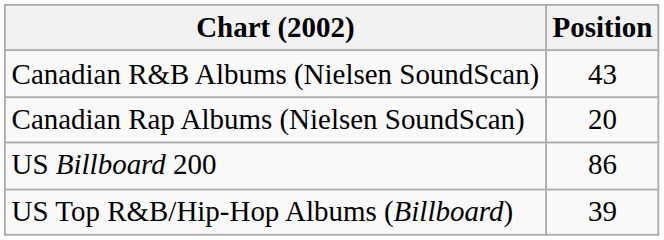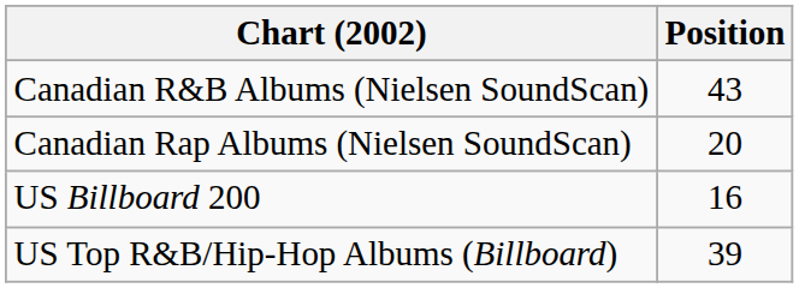US Billboard 200 | Position: 86 -> 16
